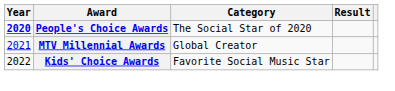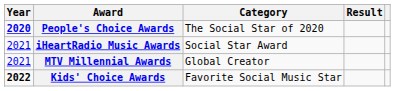+ row: 2021 | iHeartRadio Music Awards | Social Star Award
Kids' Choice Awards | Year: normal -> bold
